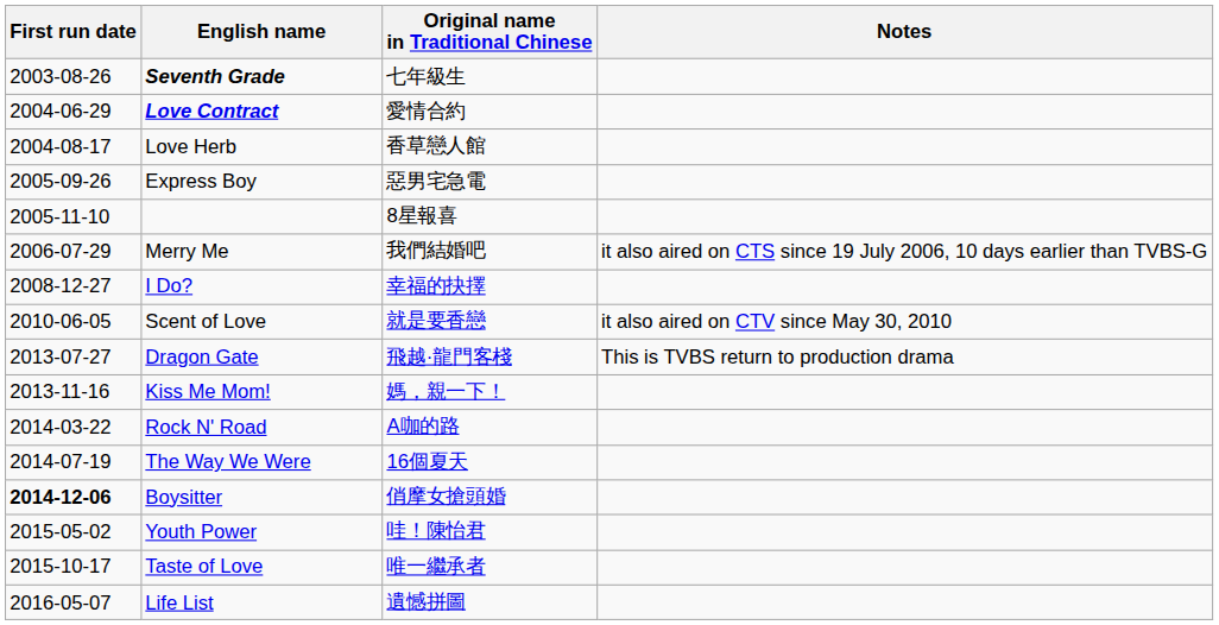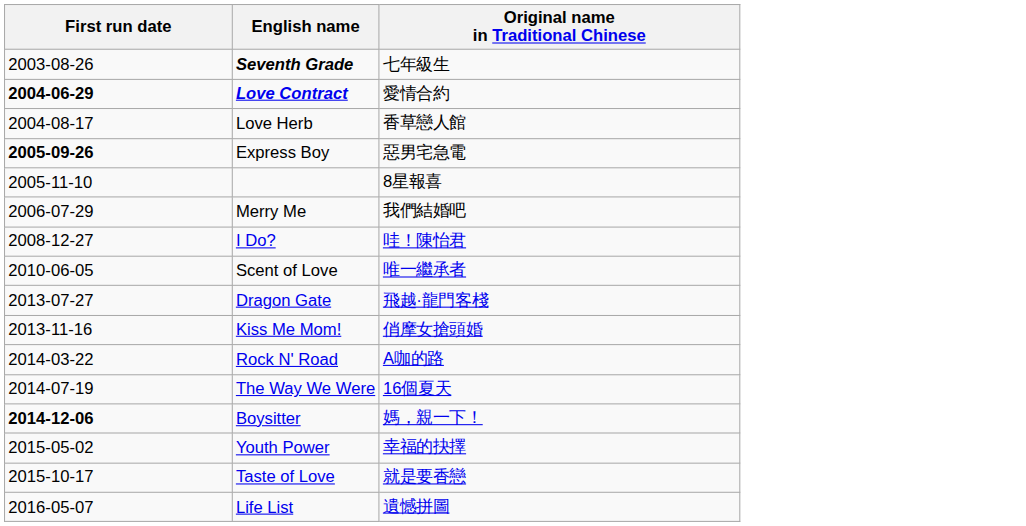- column: Notes | it also aired on CTS since 19 July 2006, 10 days earlier than TVBS-G | it also aired on CTV since May 30, 2010 | This is TVBS return to production drama
Love Contract | First run date: normal -> bold
Express Boy | First run date: normal -> bold
I Do? | Original name in Traditional Chinese: 幸福的抉擇 -> 哇！陳怡君
Scent of Love | Original name in Traditional Chinese: 就是要香戀 -> 唯一繼承者
Kiss Me Mom! | Original name in Traditional Chinese: 媽，親一下！ -> 俏摩女搶頭婚
Boysitter | Original name in Traditional Chinese: 俏摩女搶頭婚 -> 媽，親一下！
Youth Power | Original name in Traditional Chinese: 哇！陳怡君 -> 幸福的抉擇
Taste of Love | Original name in Traditional Chinese: 唯一繼承者 -> 就是要香戀
